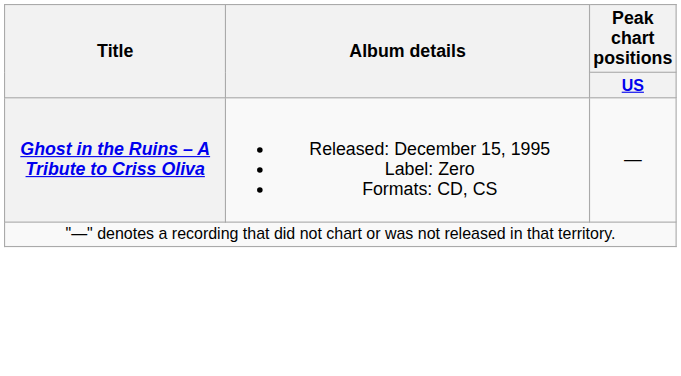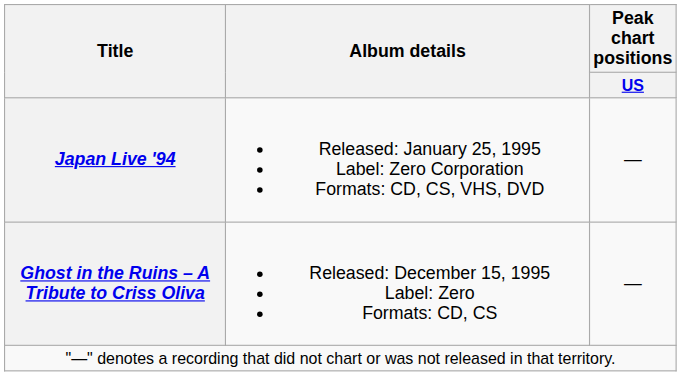+ row: Japan Live '94 | Released: January 25, 1995 Label: Zero Corporation Formats: CD, CS, VHS, DVD | —
